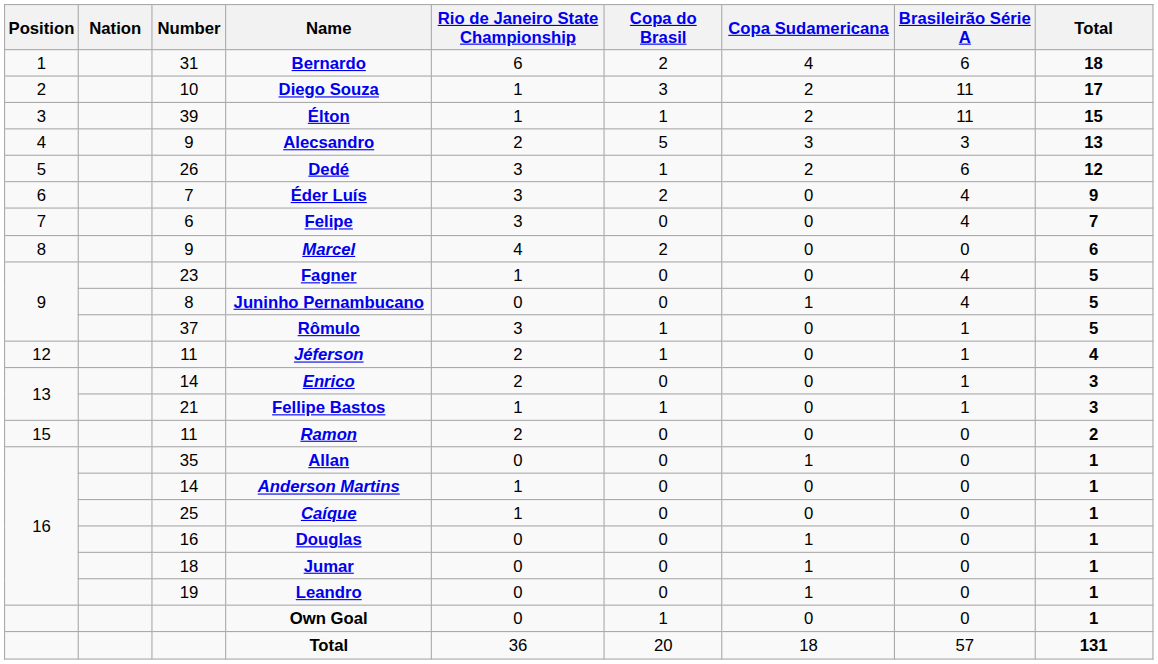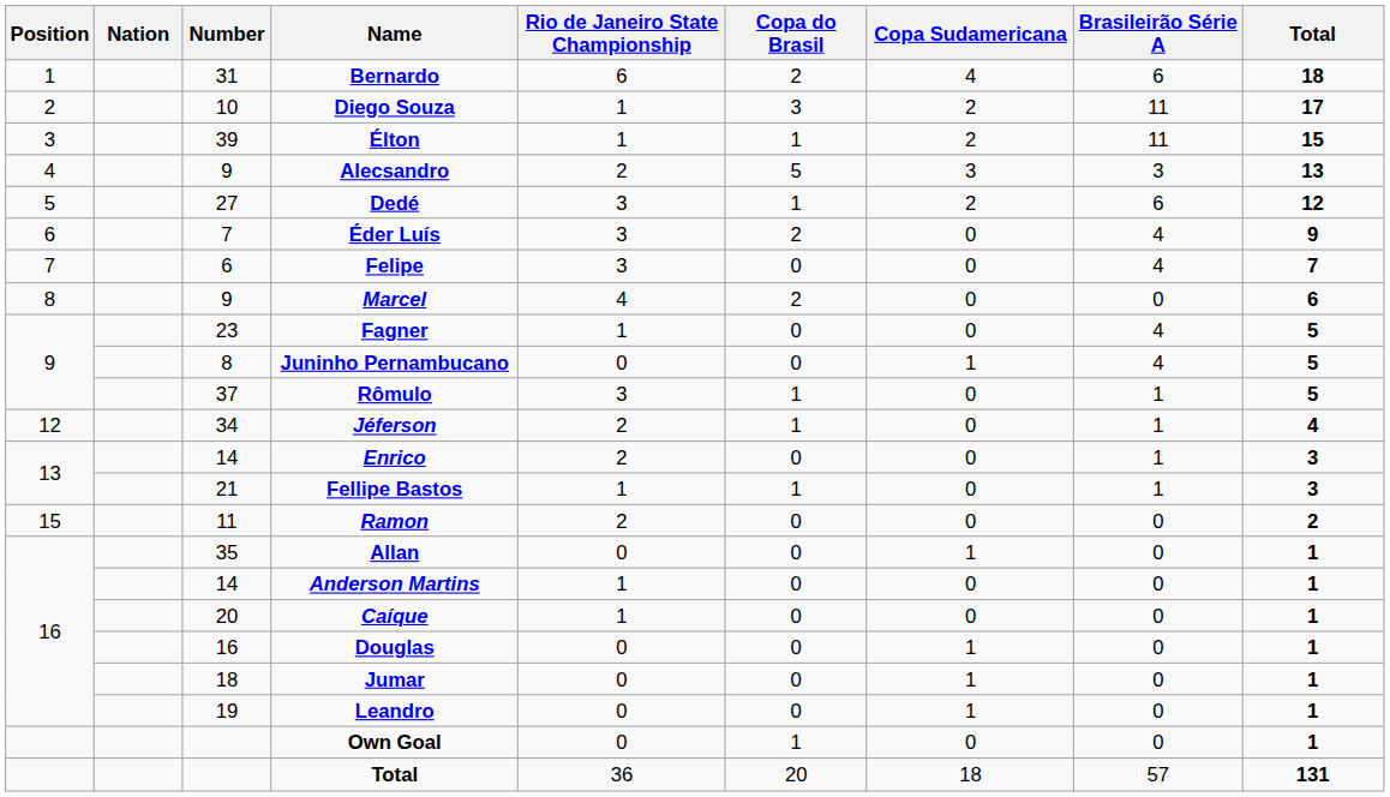Dedé | Number: 26 -> 27
Jéferson | Number: 11 -> 34
Caíque | Number: 25 -> 20
